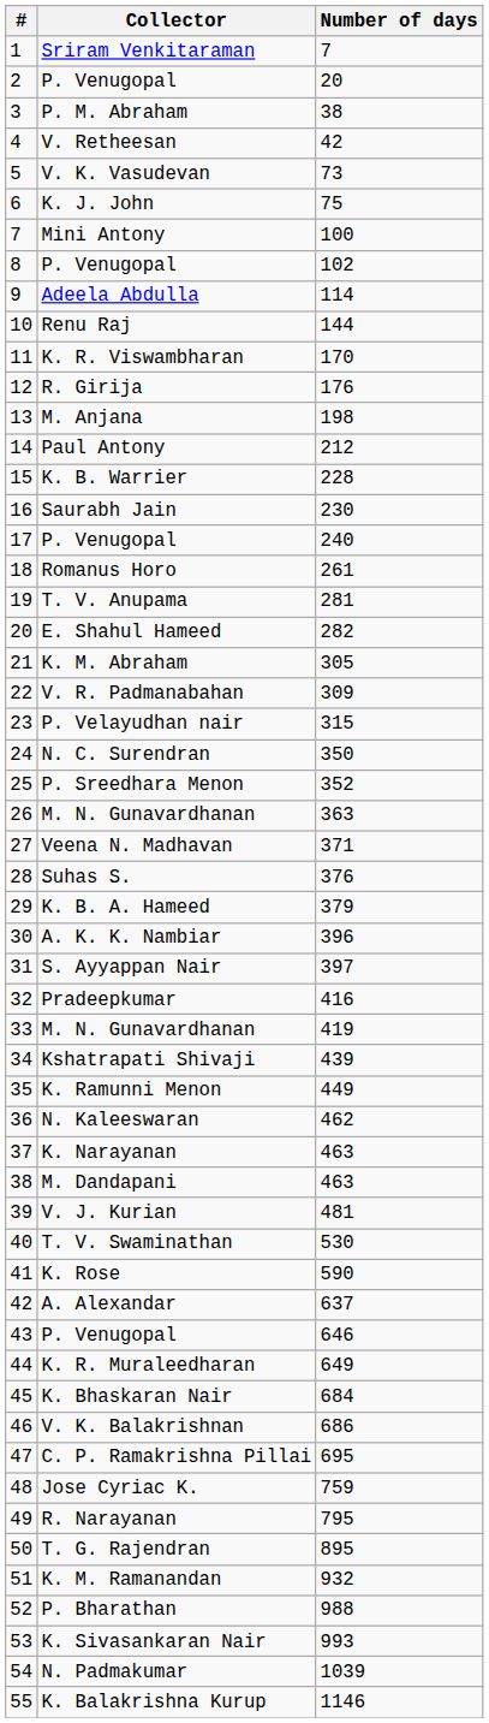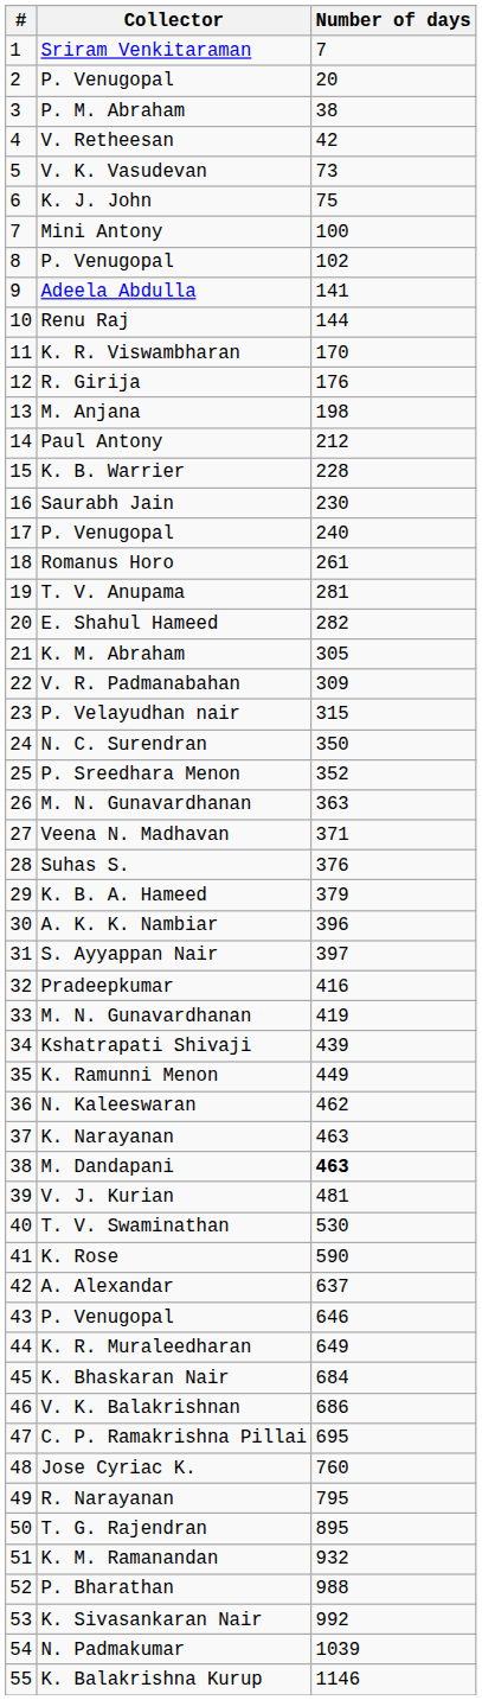Adeela Abdulla | Number of days: 114 -> 141
M. Dandapani | Number of days: normal -> bold
Jose Cyriac K. | Number of days: 759 -> 760
K. Sivasankaran Nair | Number of days: 993 -> 992
